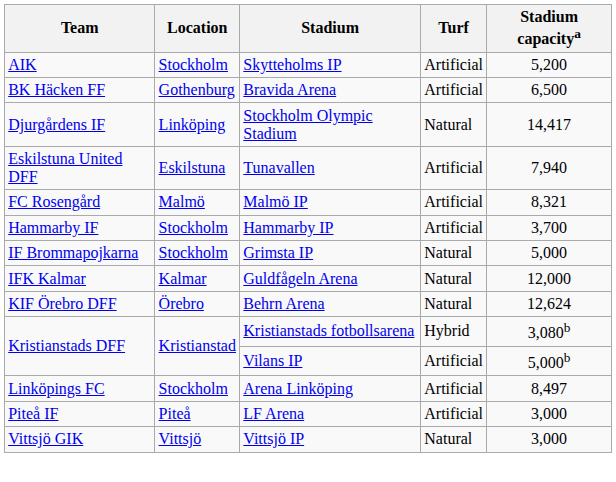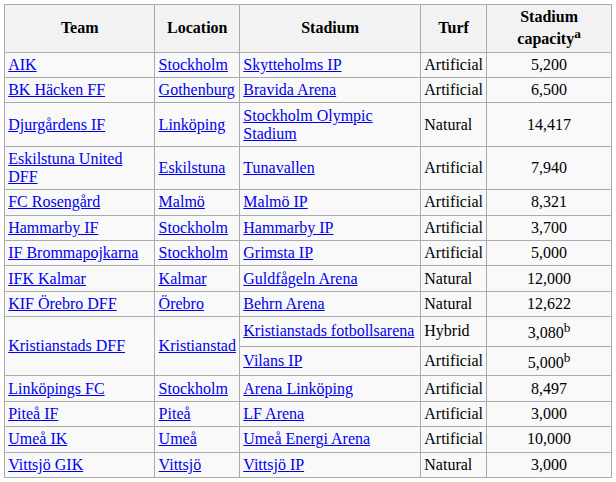Grimsta IP | Turf: Natural -> Artificial
Behrn Arena | Stadium capacitya: 12,624 -> 12,622
+ row: Umeå IK | Umeå | Umeå Energi Arena | Artificial | 10,000
